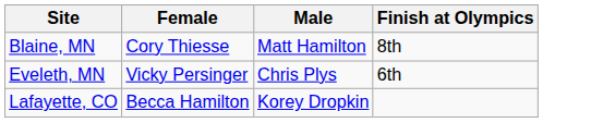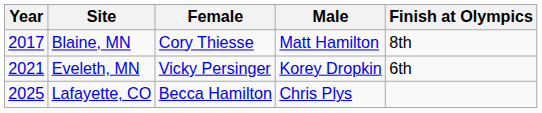+ column: Year | 2017 | 2021 | 2025
Eveleth, MN | Male: Chris Plys -> Korey Dropkin
Lafayette, CO | Male: Korey Dropkin -> Chris Plys
